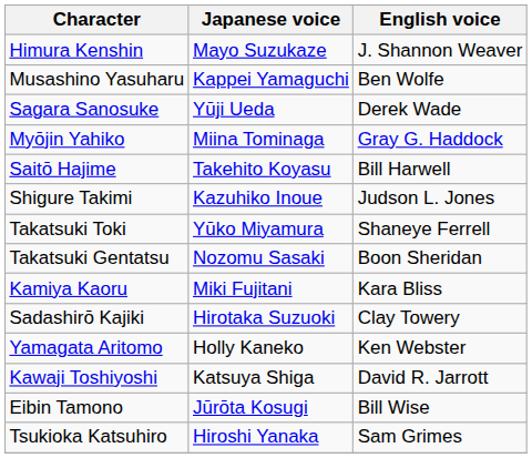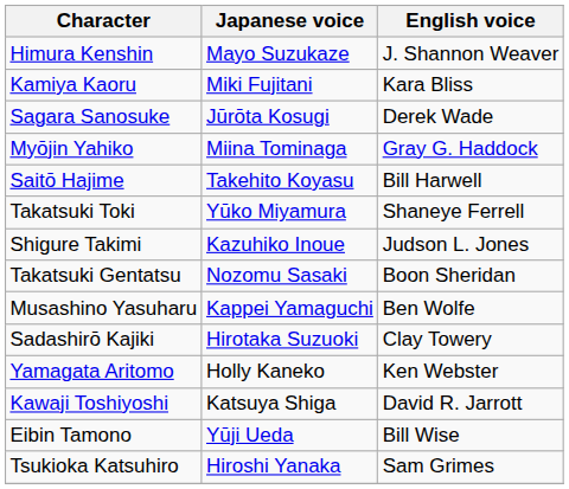rows swapped: Kamiya Kaoru <-> Musashino Yasuharu
Sagara Sanosuke | Japanese voice: Yūji Ueda -> Jūrōta Kosugi
rows swapped: Shigure Takimi <-> Takatsuki Toki
Eibin Tamono | Japanese voice: Jūrōta Kosugi -> Yūji Ueda
